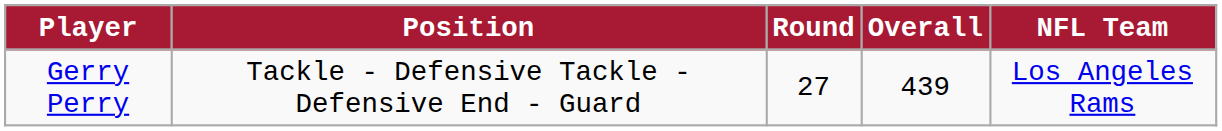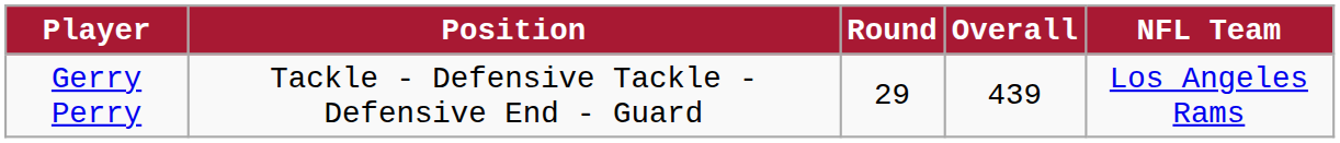Gerry Perry | Round: 27 -> 29
